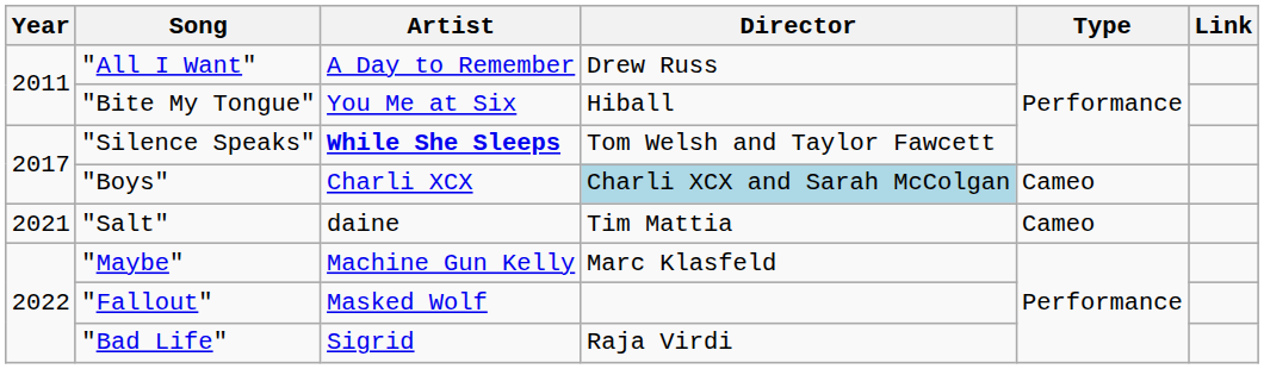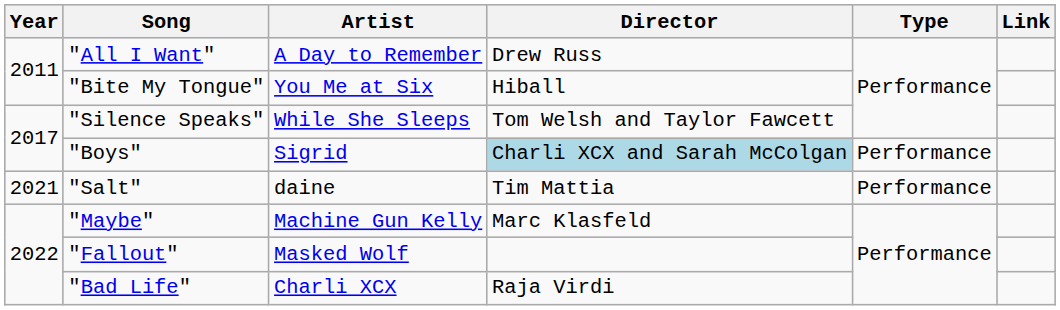"Silence Speaks" | Artist: bold -> normal
"Boys" | Artist: Charli XCX -> Sigrid
"Boys" | Type: Cameo -> Performance
"Salt" | Type: Cameo -> Performance
"Bad Life" | Artist: Sigrid -> Charli XCX
